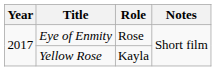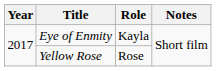Eye of Enmity | Role: Rose -> Kayla
Yellow Rose | Role: Kayla -> Rose
